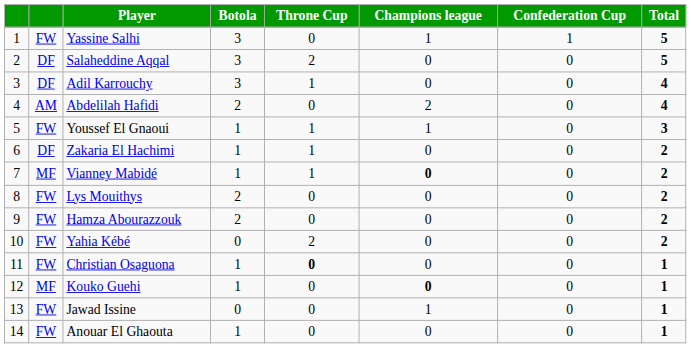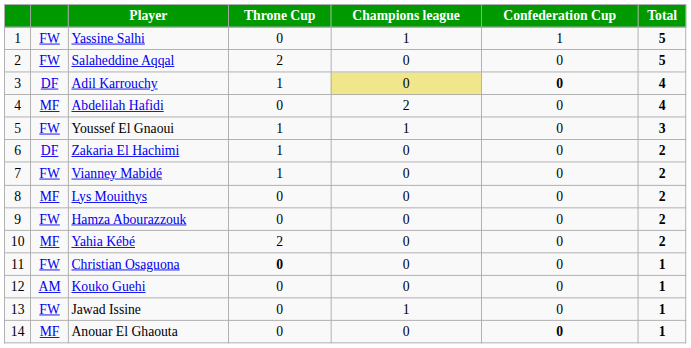- column: Botola | 3 | 3 | 3 | 2 | 1 | 1 | 1 | 2 | 2 | 0 | 1 | 1 | 0 | 1
Salaheddine Aqqal | column 2: DF -> FW
Adil Karrouchy | Champions league: no background -> khaki background
Adil Karrouchy | Confederation Cup: normal -> bold
Abdelilah Hafidi | column 2: AM -> MF
Vianney Mabidé | column 2: MF -> FW
Vianney Mabidé | Champions league: bold -> normal
Lys Mouithys | column 2: FW -> MF
Yahia Kébé | column 2: FW -> MF
Kouko Guehi | column 2: MF -> AM
Kouko Guehi | Champions league: bold -> normal
Anouar El Ghaouta | column 2: FW -> MF
Anouar El Ghaouta | Confederation Cup: normal -> bold
